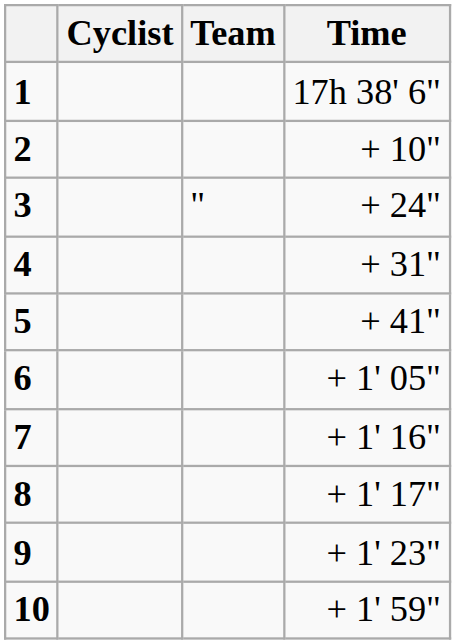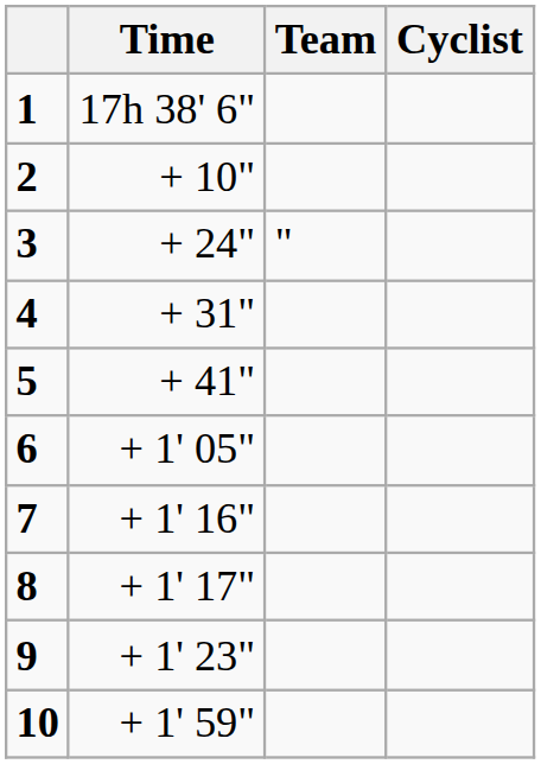columns swapped: Cyclist <-> Time
